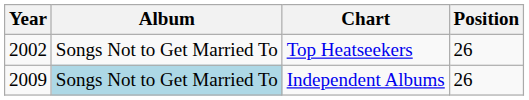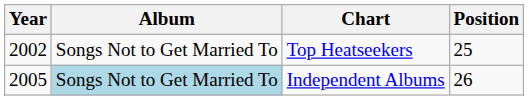Top Heatseekers | Position: 26 -> 25
Independent Albums | Year: 2009 -> 2005
